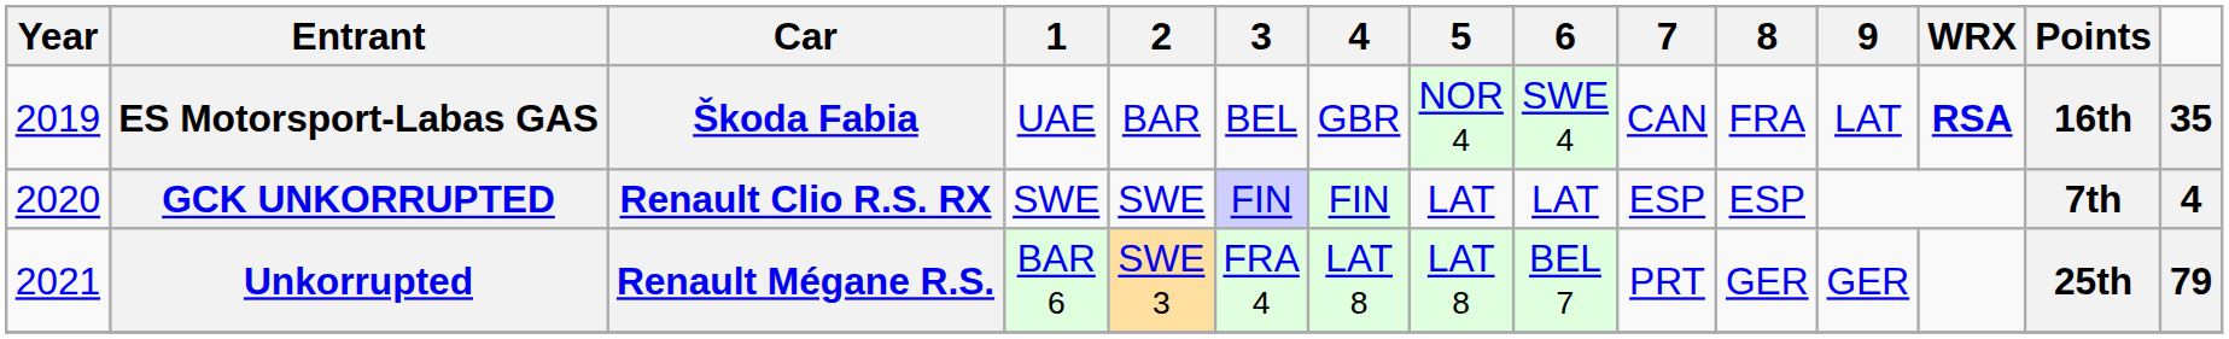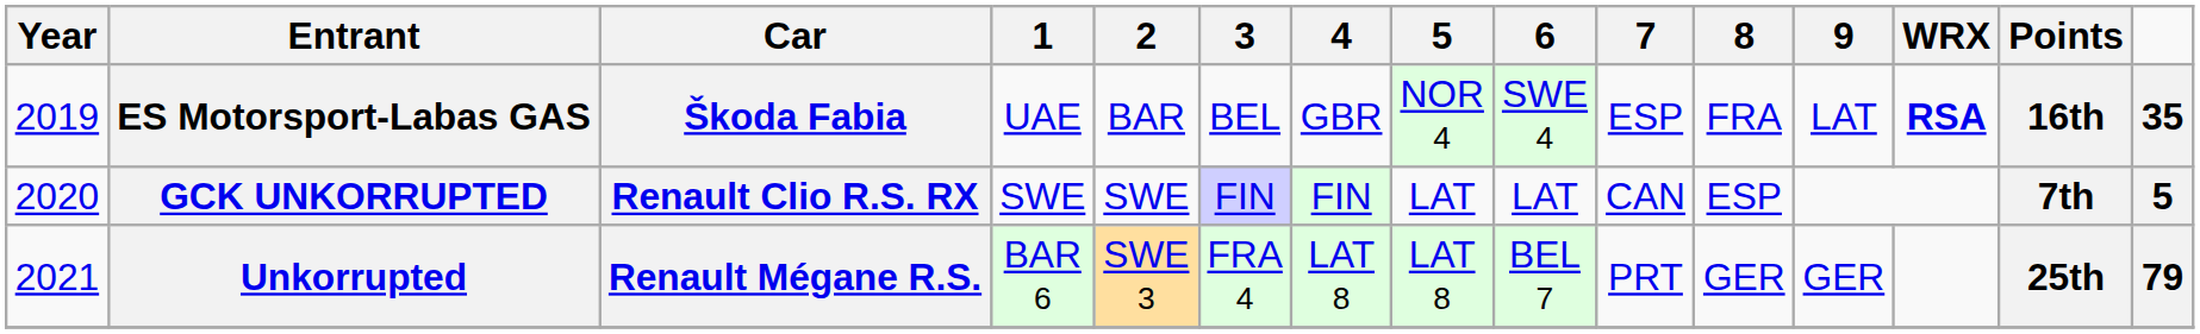ES Motorsport-Labas GAS | 7: CAN -> ESP
GCK UNKORRUPTED | 7: ESP -> CAN
GCK UNKORRUPTED | column 15: 4 -> 5
